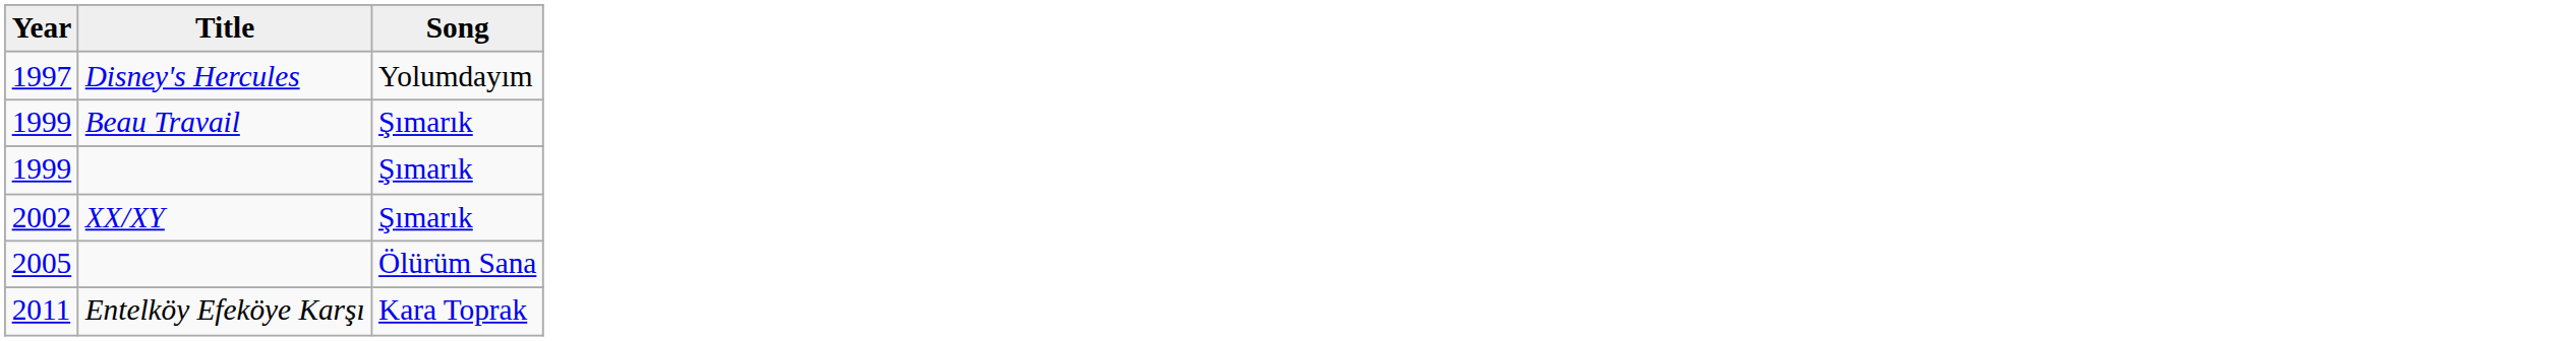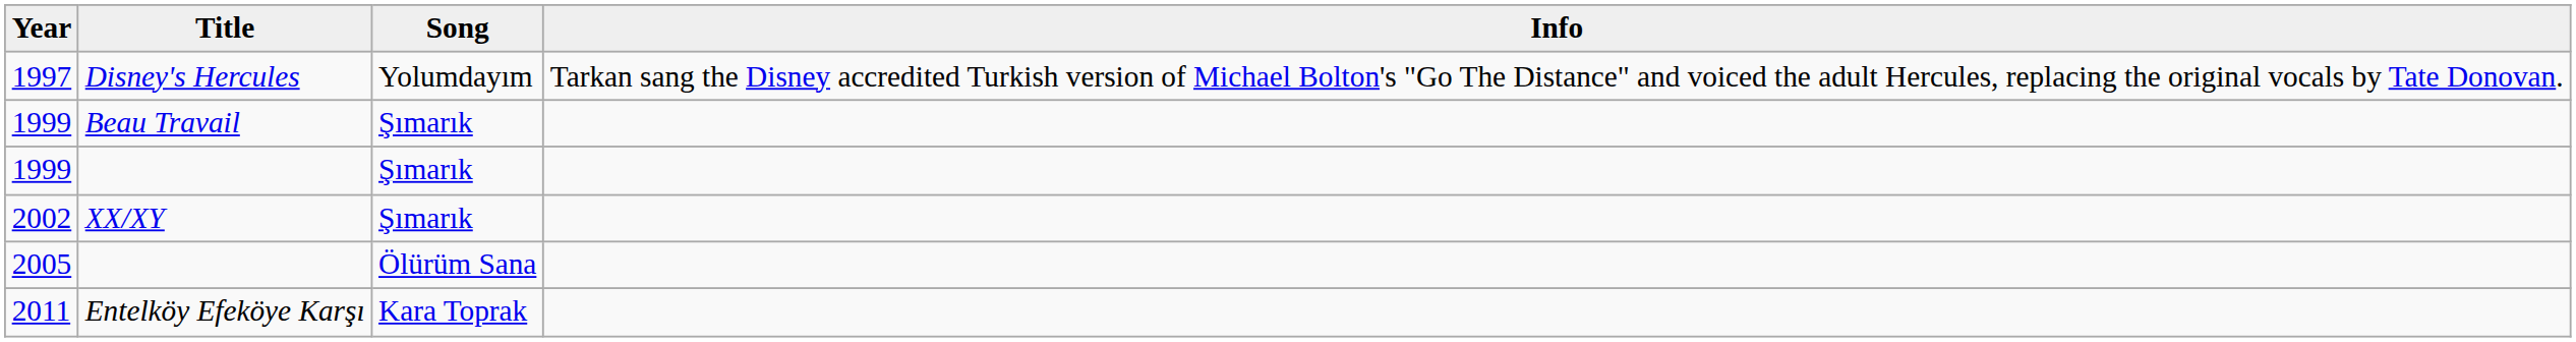+ column: Info | Tarkan sang the Disney accredited Turkish version of Michael Bolton's "Go The Distance" and voiced the adult Hercules, replacing the original vocals by Tate Donovan.
